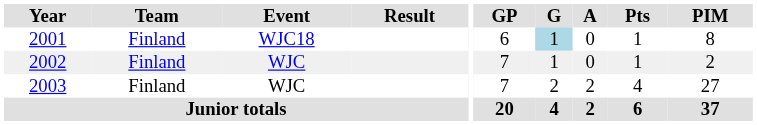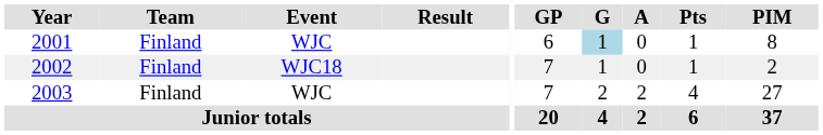2001 | Event: WJC18 -> WJC
2002 | Event: WJC -> WJC18
